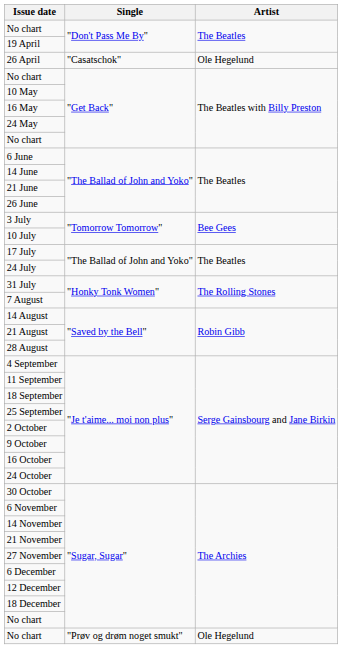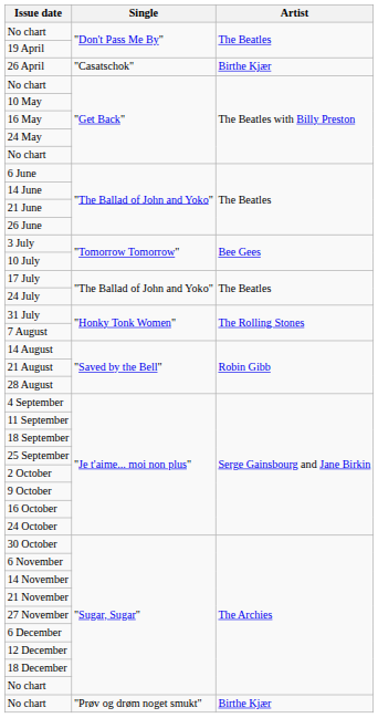26 April | Artist: Ole Hegelund -> Birthe Kjær
No chart / "Prøv og drøm noget smukt" | Artist: Ole Hegelund -> Birthe Kjær
